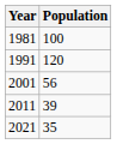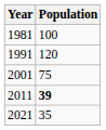2001 | Population: 56 -> 75
2011 | Population: normal -> bold
